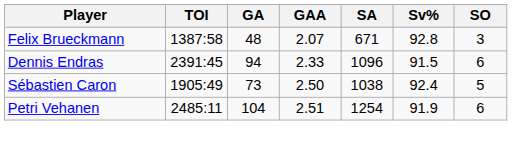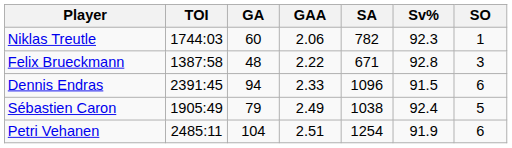+ row: Niklas Treutle | 1744:03 | 60 | 2.06 | 782 | 92.3 | 1
Felix Brueckmann | GAA: 2.07 -> 2.22
Sébastien Caron | GA: 73 -> 79
Sébastien Caron | GAA: 2.50 -> 2.49
